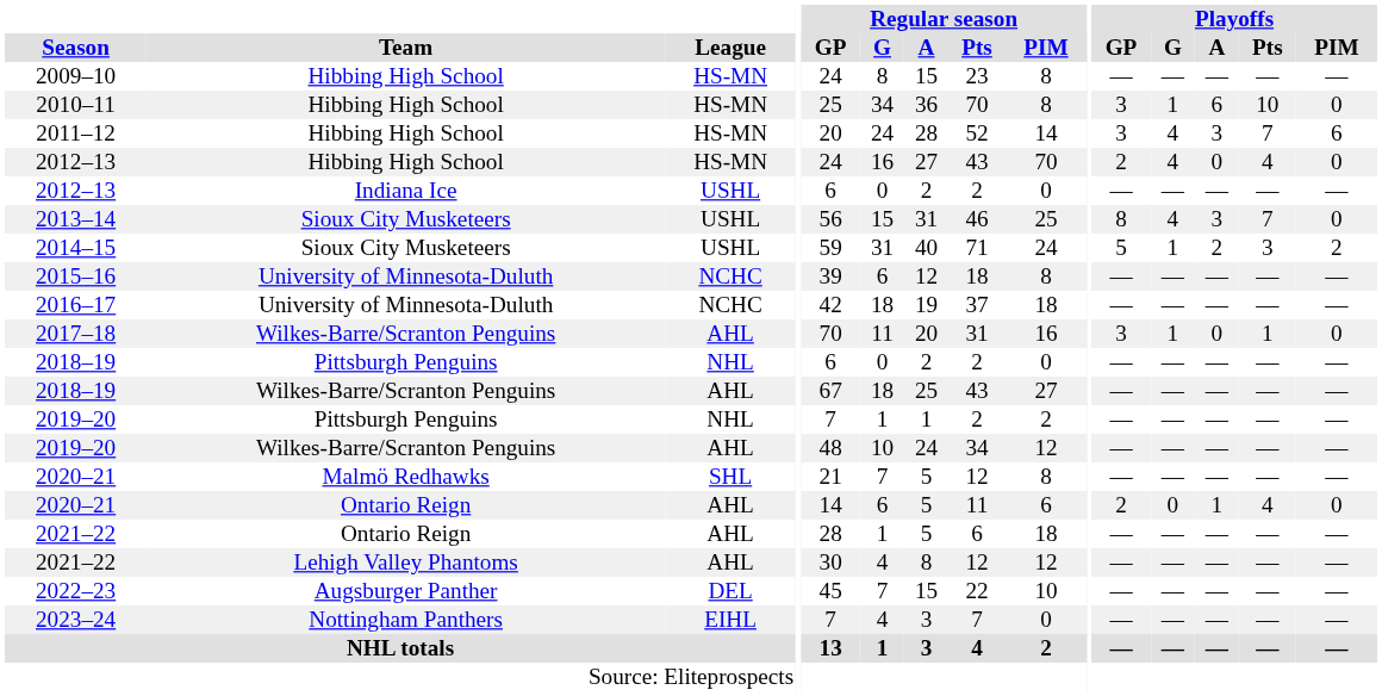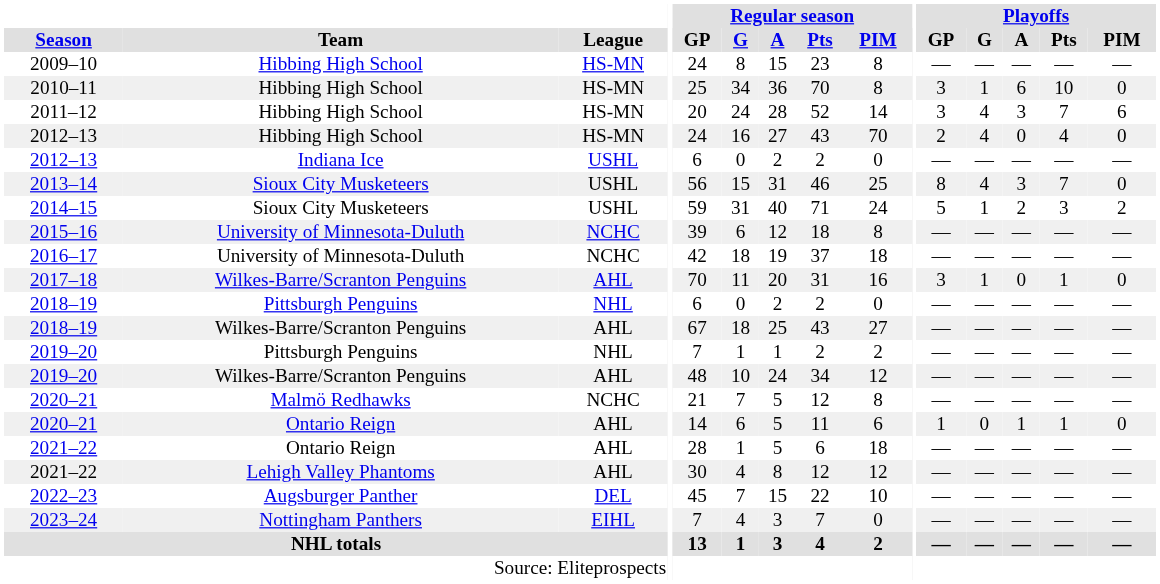2020–21 / Malmö Redhawks | League: SHL -> NCHC
2020–21 / Ontario Reign | Playoffs / GP: 2 -> 1
2020–21 / Ontario Reign | Playoffs / Pts: 4 -> 1
